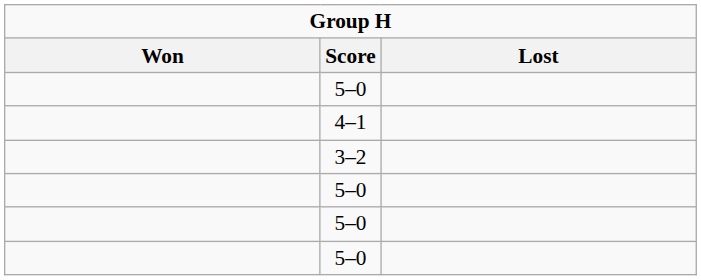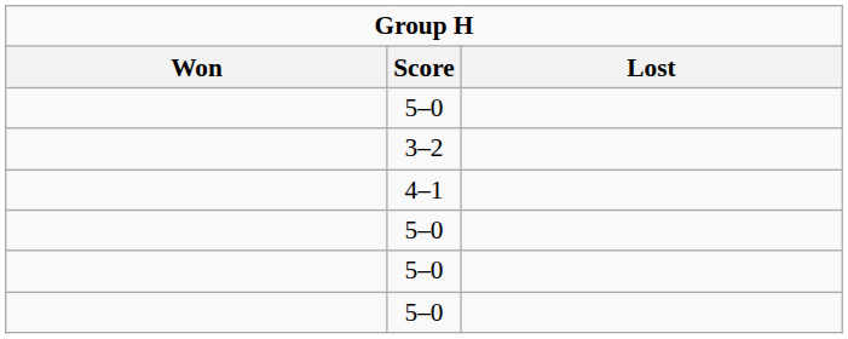rows swapped: 4–1 <-> 3–2
